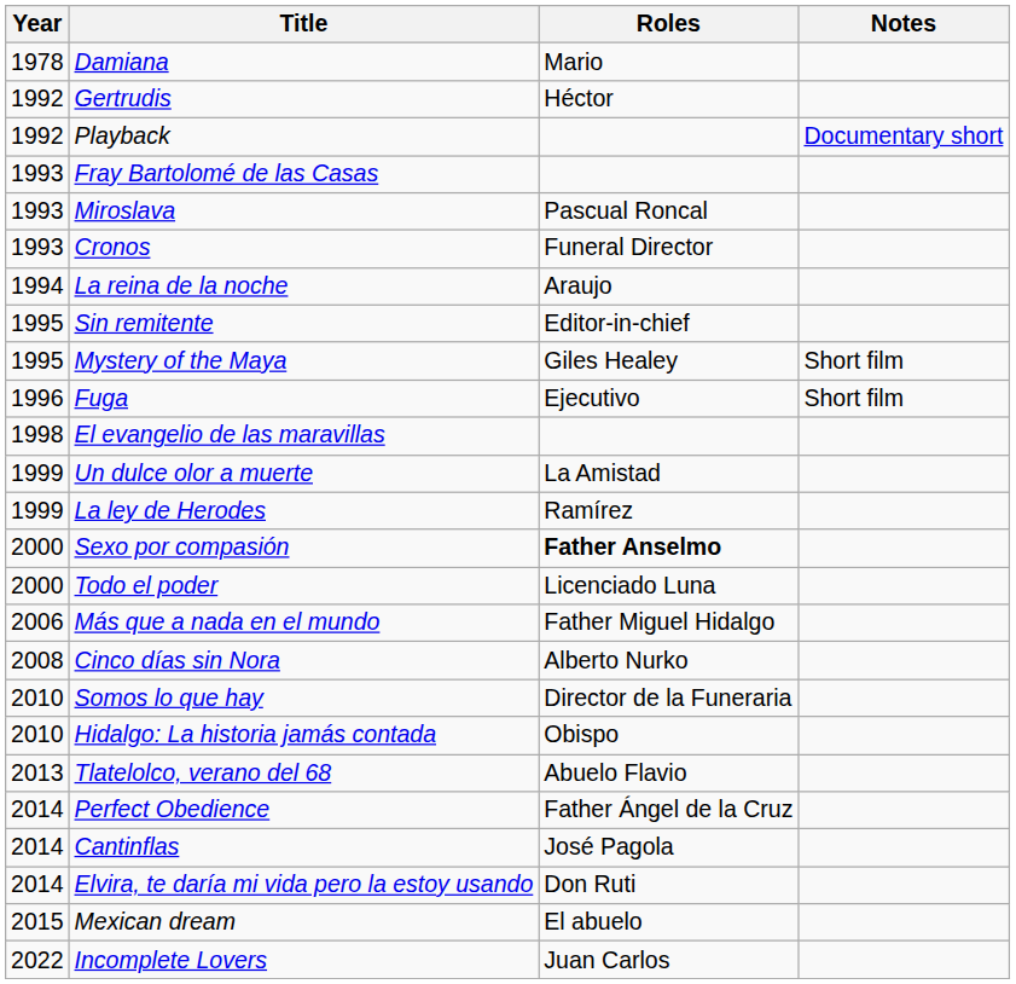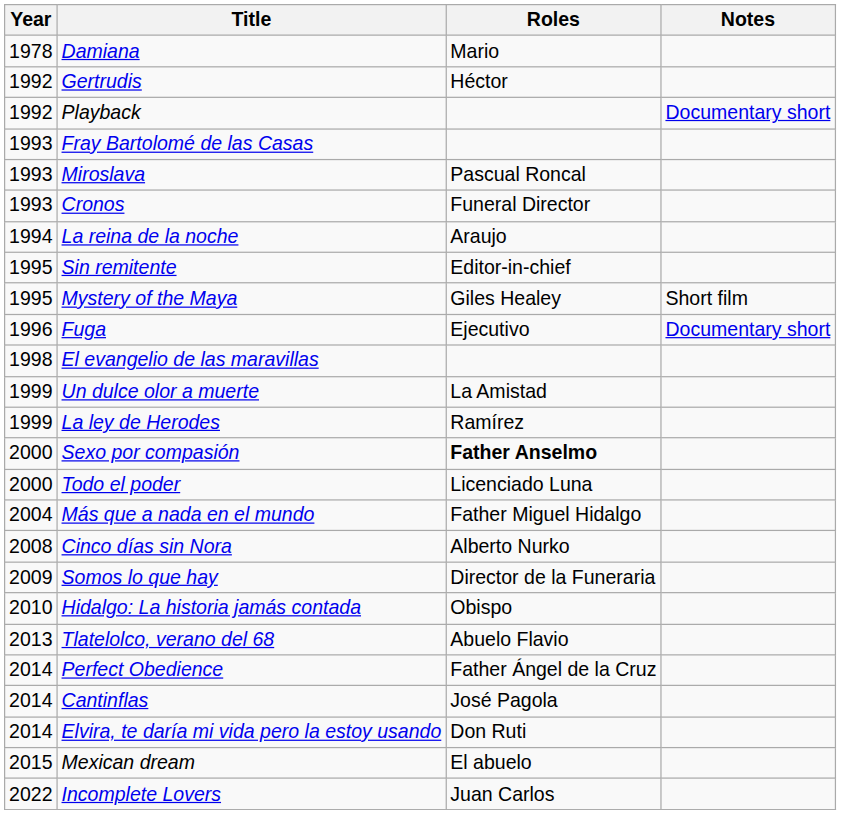Fuga | Notes: Short film -> Documentary short
Más que a nada en el mundo | Year: 2006 -> 2004
Somos lo que hay | Year: 2010 -> 2009
